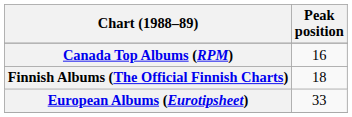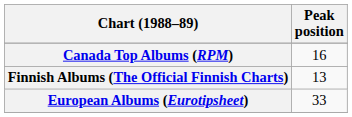Finnish Albums (The Official Finnish Charts) | Peak position: 18 -> 13
